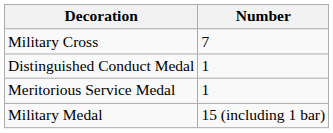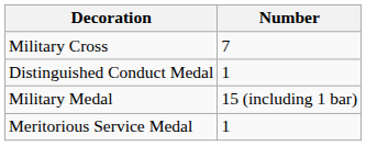rows swapped: Military Medal <-> Meritorious Service Medal
